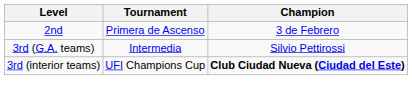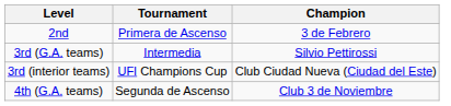3rd (interior teams) | Champion: bold -> normal
+ row: 4th (G.A. teams) | Segunda de Ascenso | Club 3 de Noviembre
